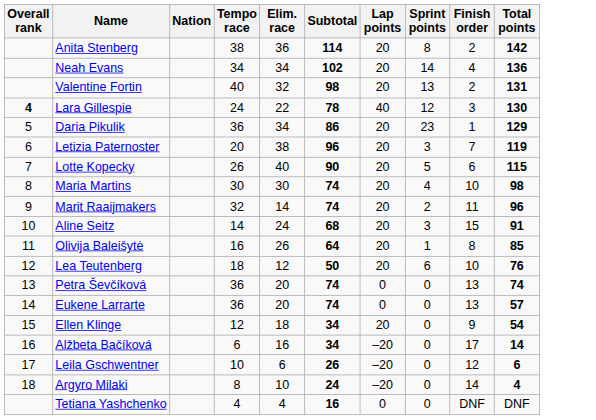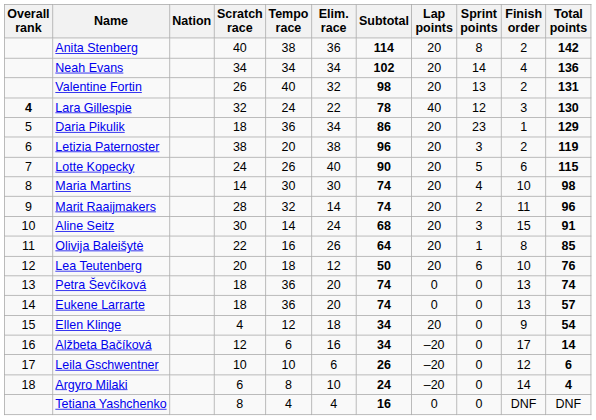+ column: Scratch race | 40 | 34 | 26 | 32 | 18 | 38 | 24 | 14 | 28 | 30 | 22 | 20 | 18 | 18 | 4 | 12 | 10 | 6 | 8
Letizia Paternoster | Finish order: 7 -> 2
